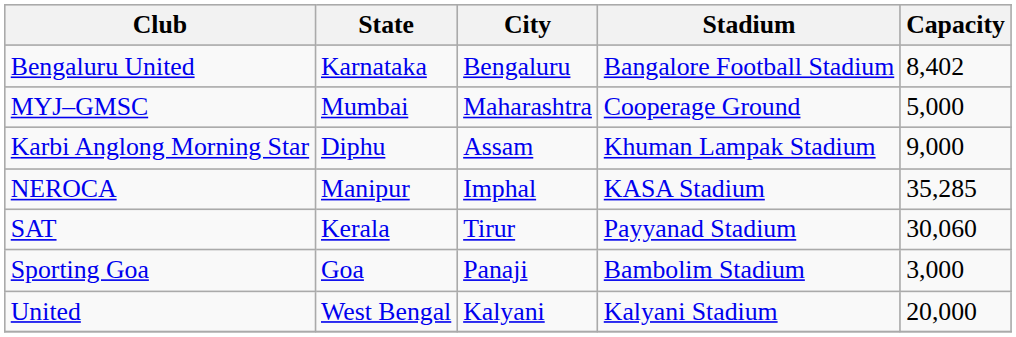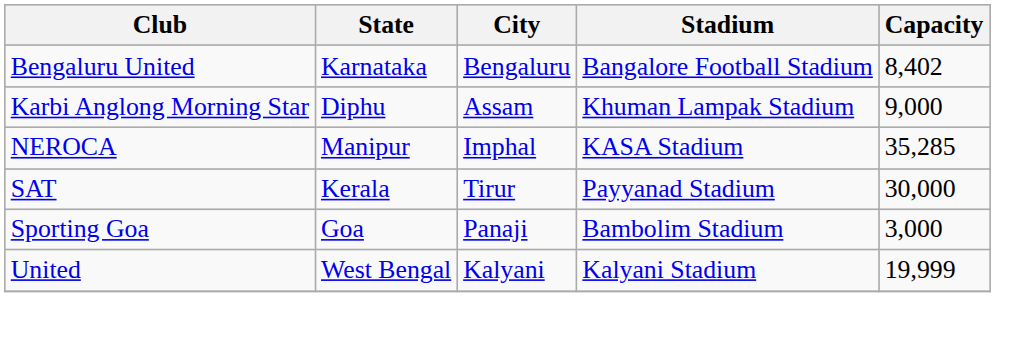- row: MYJ–GMSC | Mumbai | Maharashtra | Cooperage Ground | 5,000
SAT | Capacity: 30,060 -> 30,000
United | Capacity: 20,000 -> 19,999
